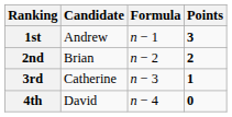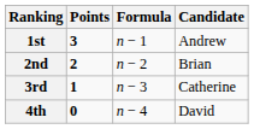columns swapped: Candidate <-> Points
